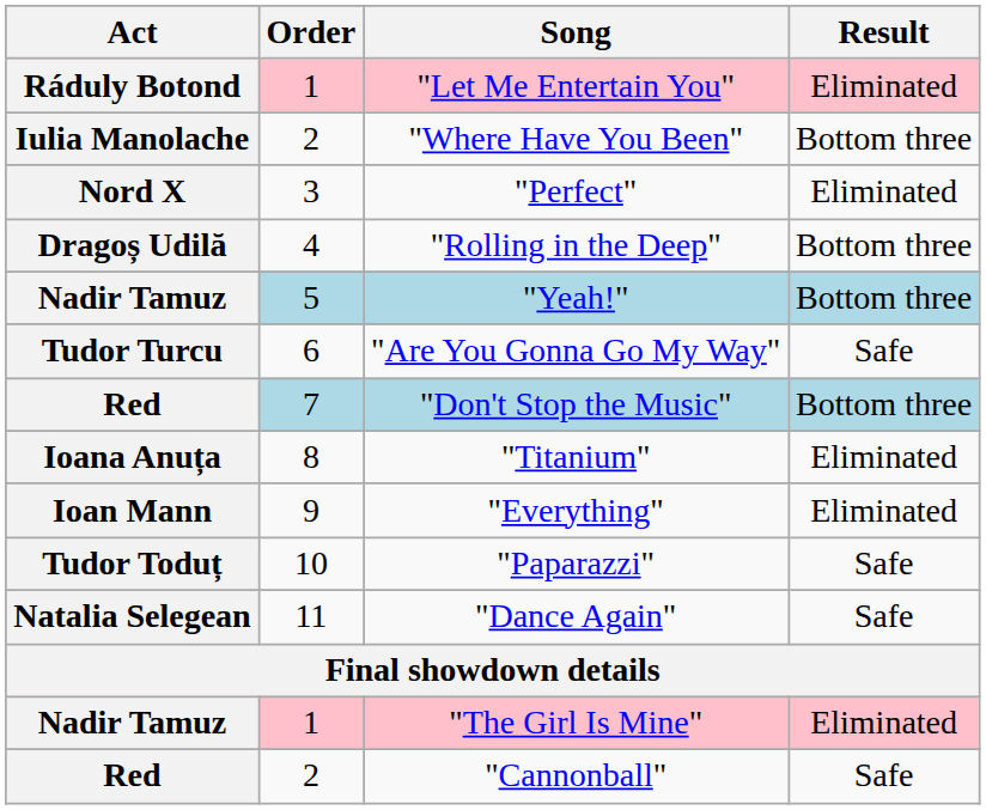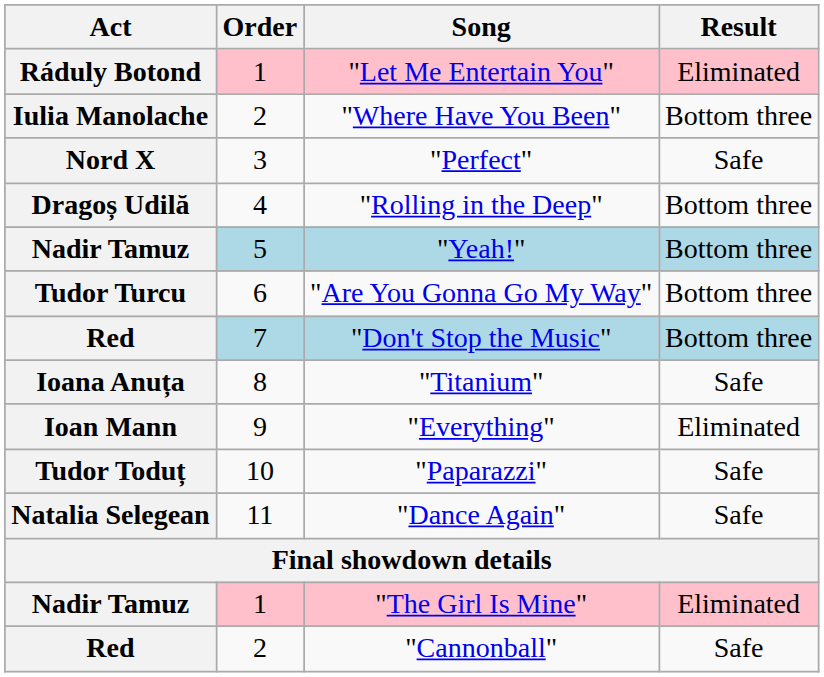"Perfect" | Result: Eliminated -> Safe
"Are You Gonna Go My Way" | Result: Safe -> Bottom three
"Titanium" | Result: Eliminated -> Safe
